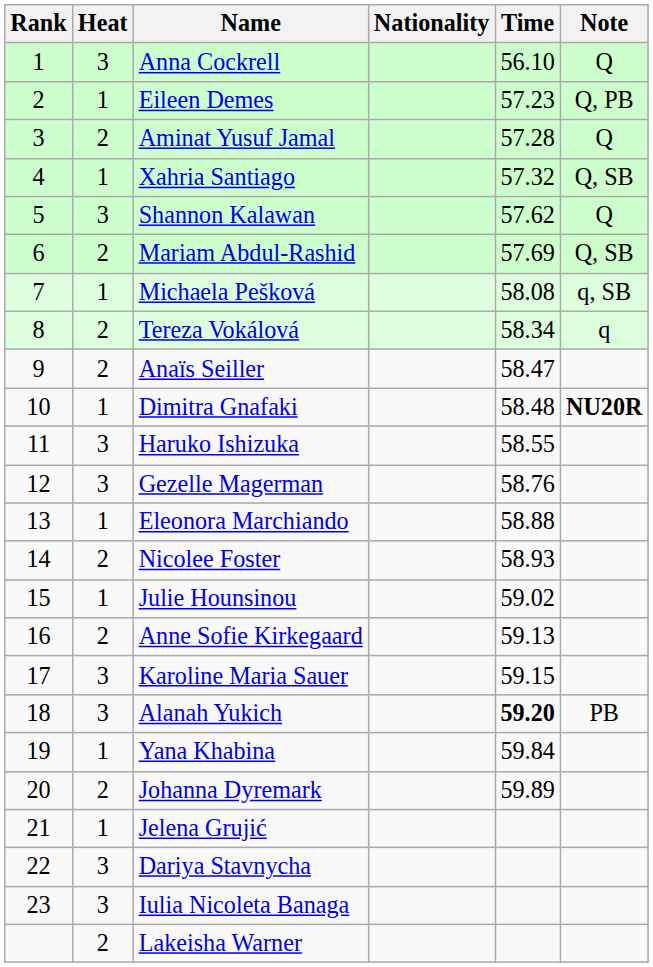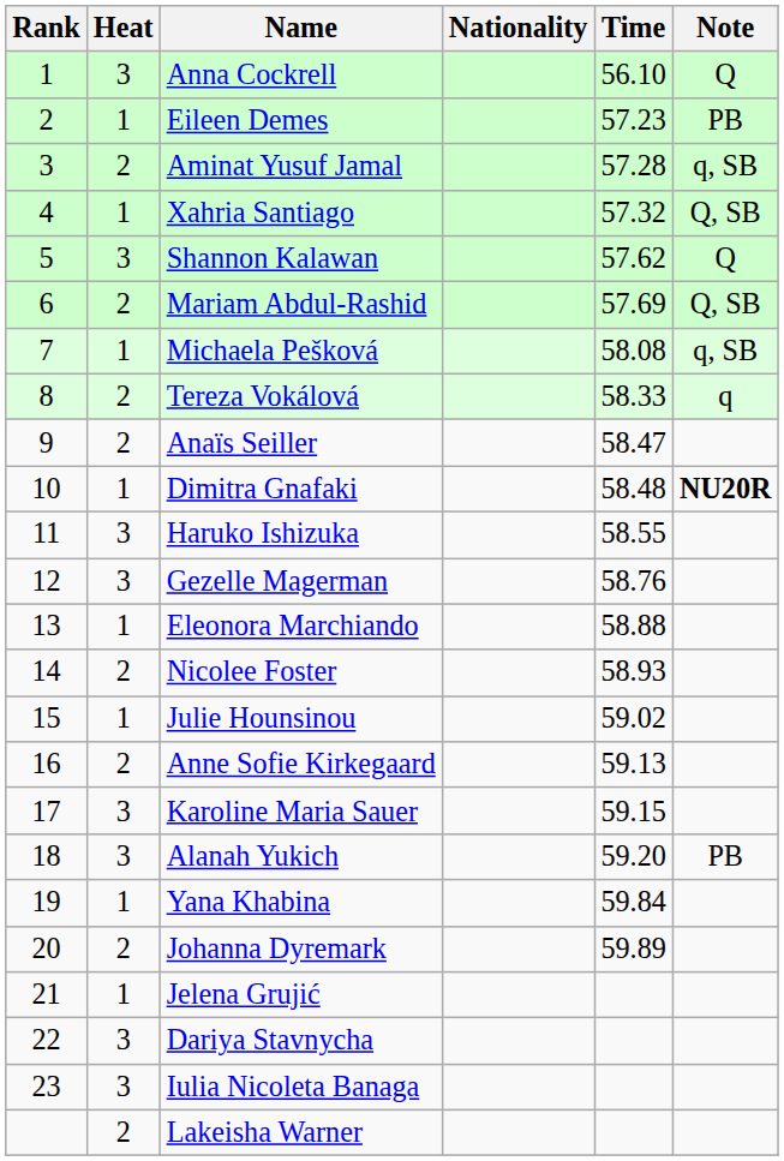Eileen Demes | Note: Q, PB -> PB
Aminat Yusuf Jamal | Note: Q -> q, SB
Tereza Vokálová | Time: 58.34 -> 58.33
Alanah Yukich | Time: bold -> normal
